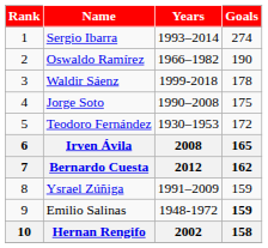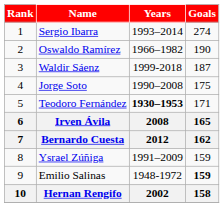Waldir Sáenz | Goals: 178 -> 187
Teodoro Fernández | Years: normal -> bold
Teodoro Fernández | Goals: 172 -> 171
